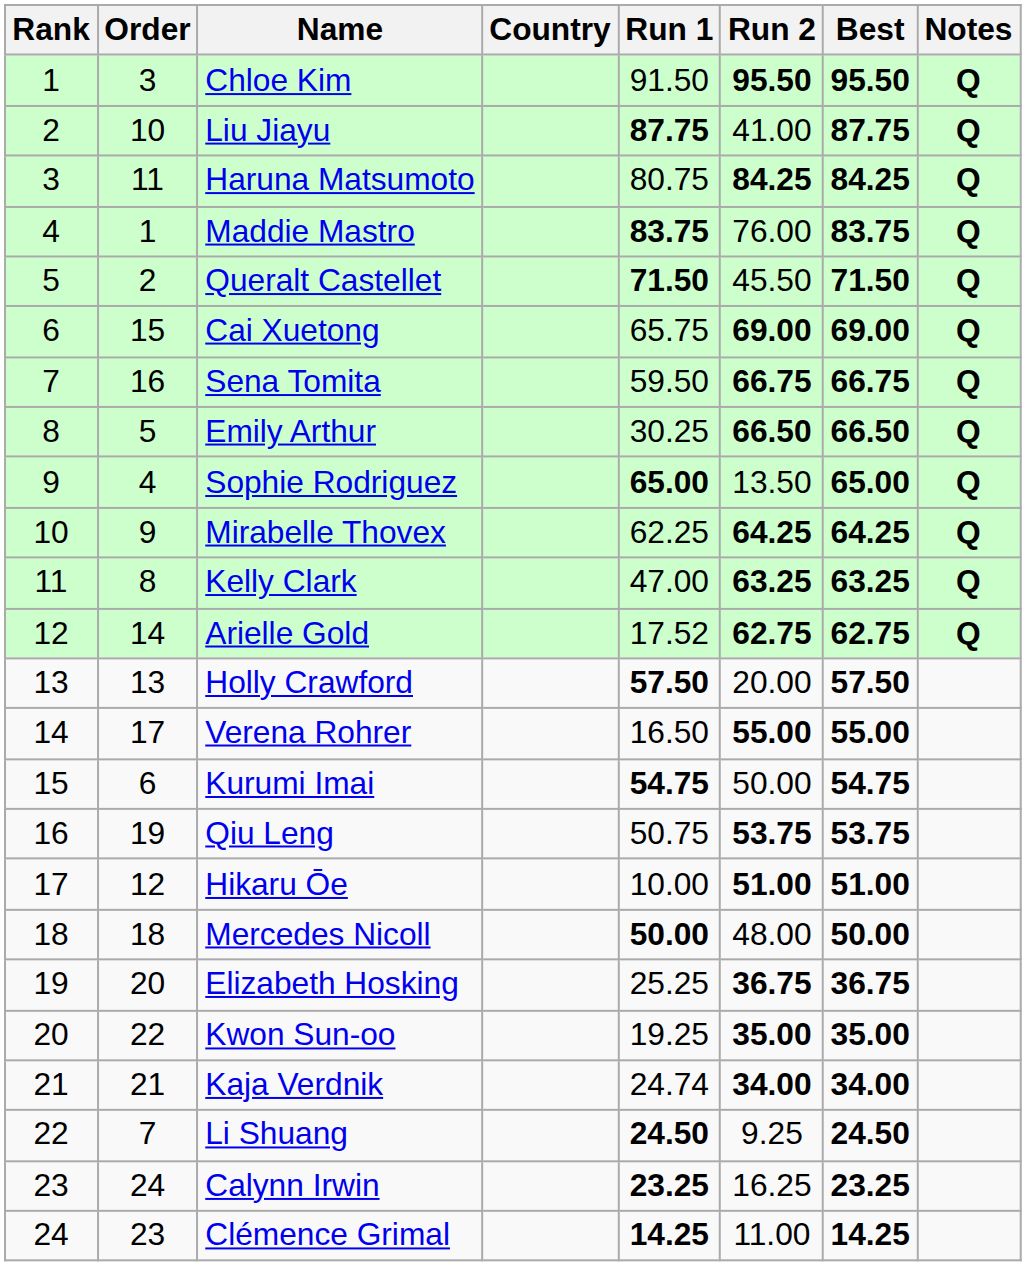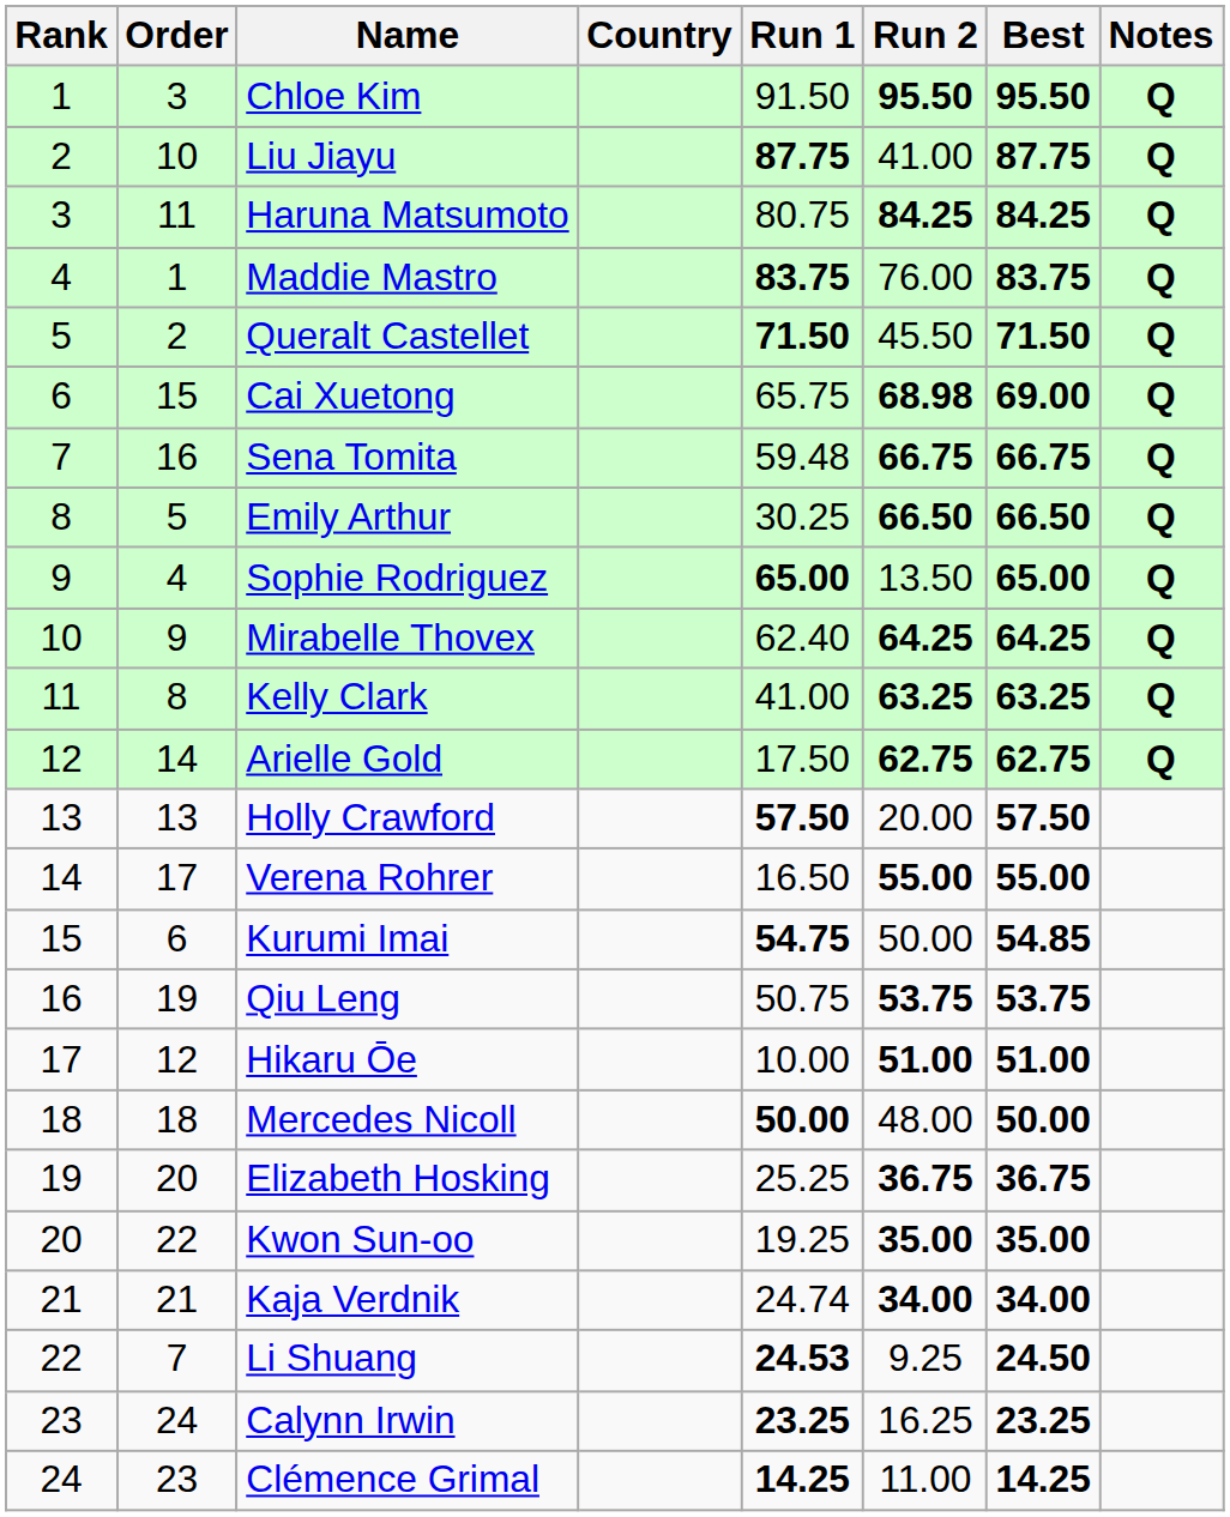Cai Xuetong | Run 2: 69.00 -> 68.98
Sena Tomita | Run 1: 59.50 -> 59.48
Mirabelle Thovex | Run 1: 62.25 -> 62.40
Kelly Clark | Run 1: 47.00 -> 41.00
Arielle Gold | Run 1: 17.52 -> 17.50
Kurumi Imai | Best: 54.75 -> 54.85
Li Shuang | Run 1: 24.50 -> 24.53
